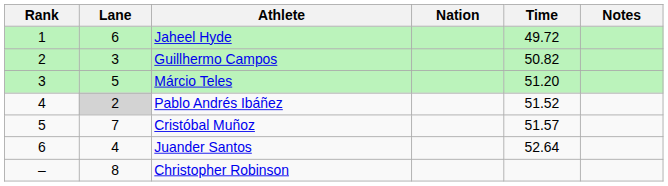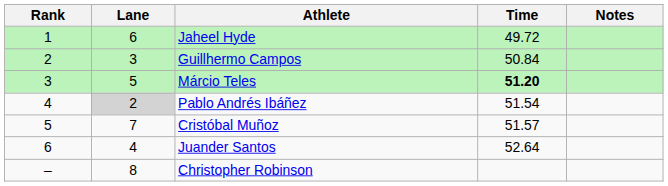- column: Nation
Guillhermo Campos | Time: 50.82 -> 50.84
Márcio Teles | Time: normal -> bold
Pablo Andrés Ibáñez | Time: 51.52 -> 51.54
